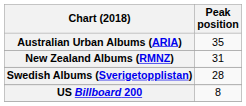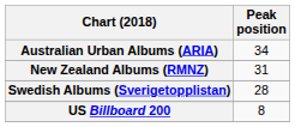Australian Urban Albums (ARIA) | Peak position: 35 -> 34
